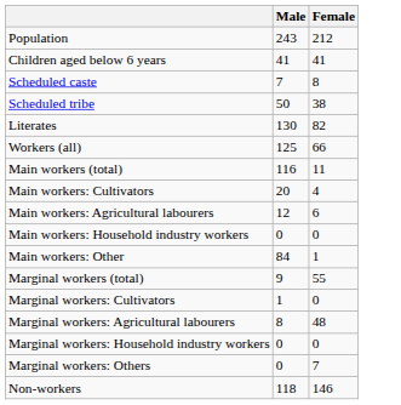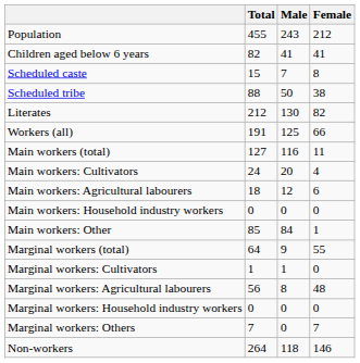+ column: Total | 455 | 82 | 15 | 88 | 212 | 191 | 127 | 24 | 18 | 0 | 85 | 64 | 1 | 56 | 0 | 7 | 264
